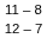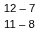rows swapped: 12 – 7 <-> 11 – 8
